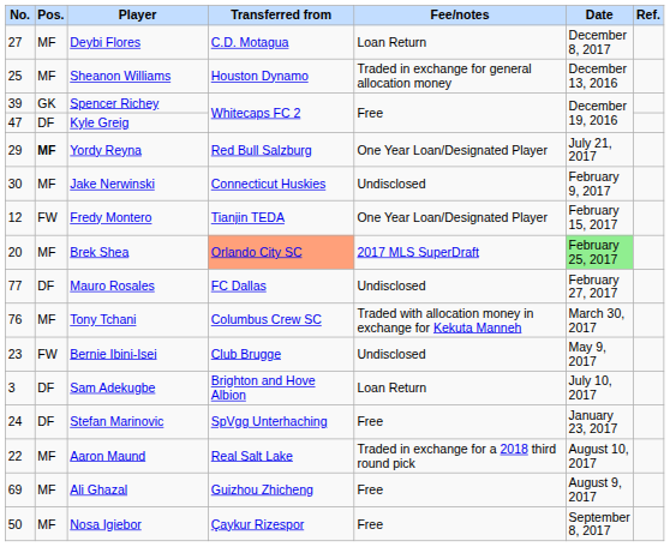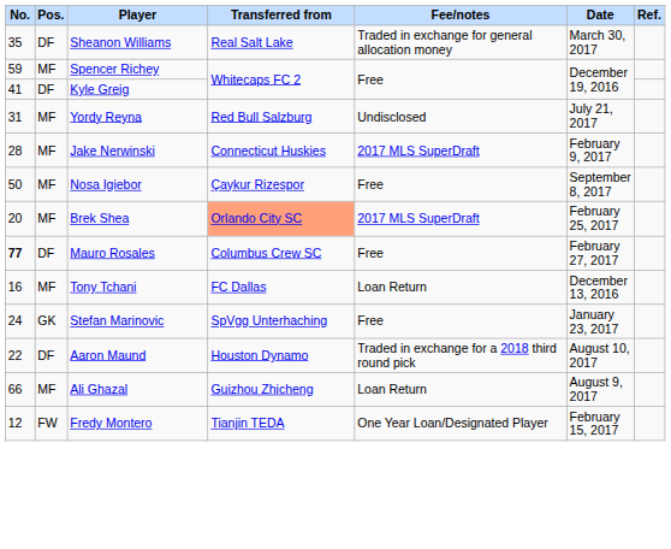- row: 27 | MF | Deybi Flores | C.D. Motagua | Loan Return | December 8, 2017
Sheanon Williams | No.: 25 -> 35
Sheanon Williams | Pos.: MF -> DF
Sheanon Williams | Transferred from: Houston Dynamo -> Real Salt Lake
Sheanon Williams | Date: December 13, 2016 -> March 30, 2017
Spencer Richey | No.: 39 -> 59
Spencer Richey | Pos.: GK -> MF
Kyle Greig | No.: 47 -> 41
Yordy Reyna | No.: 29 -> 31
Yordy Reyna | Pos.: bold -> normal
Yordy Reyna | Fee/notes: One Year Loan/Designated Player -> Undisclosed
Jake Nerwinski | No.: 30 -> 28
Jake Nerwinski | Fee/notes: Undisclosed -> 2017 MLS SuperDraft
rows swapped: Fredy Montero <-> Nosa Igiebor
Brek Shea | Date: lightgreen background -> no background
Mauro Rosales | No.: normal -> bold
Mauro Rosales | Transferred from: FC Dallas -> Columbus Crew SC
Mauro Rosales | Fee/notes: Undisclosed -> Free
Tony Tchani | No.: 76 -> 16
Tony Tchani | Transferred from: Columbus Crew SC -> FC Dallas
Tony Tchani | Fee/notes: Traded with allocation money in exchange for Kekuta Manneh -> Loan Return
Tony Tchani | Date: March 30, 2017 -> December 13, 2016
- row: 23 | FW | Bernie Ibini-Isei | Club Brugge | Undisclosed | May 9, 2017
- row: 3 | DF | Sam Adekugbe | Brighton and Hove Albion | Loan Return | July 10, 2017
Stefan Marinovic | Pos.: DF -> GK
Aaron Maund | Pos.: MF -> DF
Aaron Maund | Transferred from: Real Salt Lake -> Houston Dynamo
Ali Ghazal | No.: 69 -> 66
Ali Ghazal | Fee/notes: Free -> Loan Return
